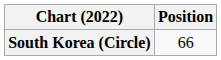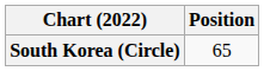South Korea (Circle) | Position: 66 -> 65
